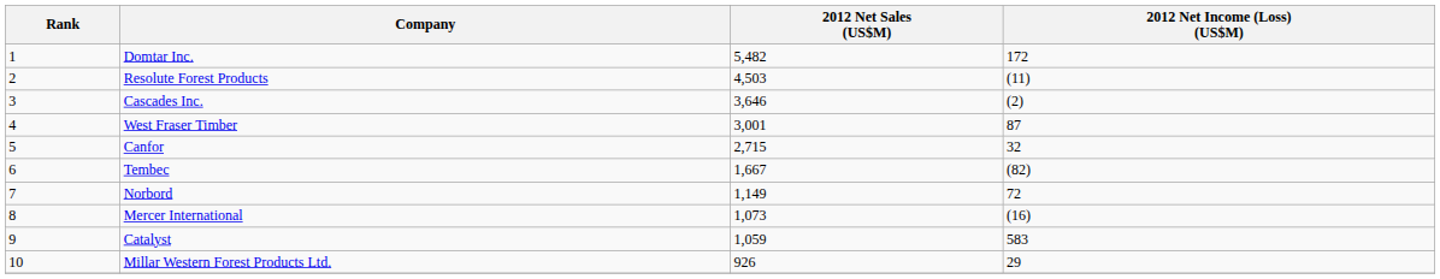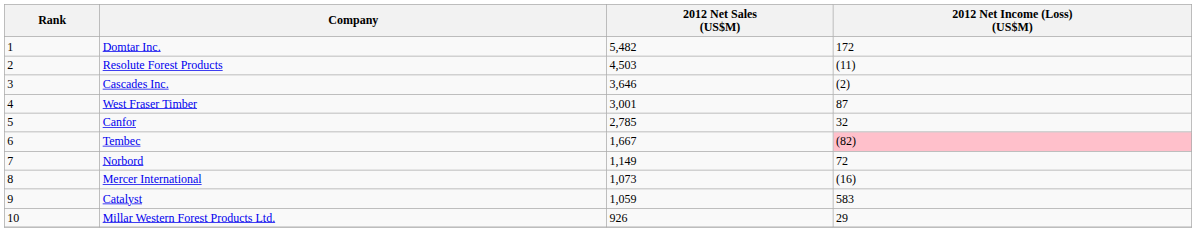Canfor | 2012 Net Sales (US$M): 2,715 -> 2,785
Tembec | 2012 Net Income (Loss) (US$M): no background -> pink background
